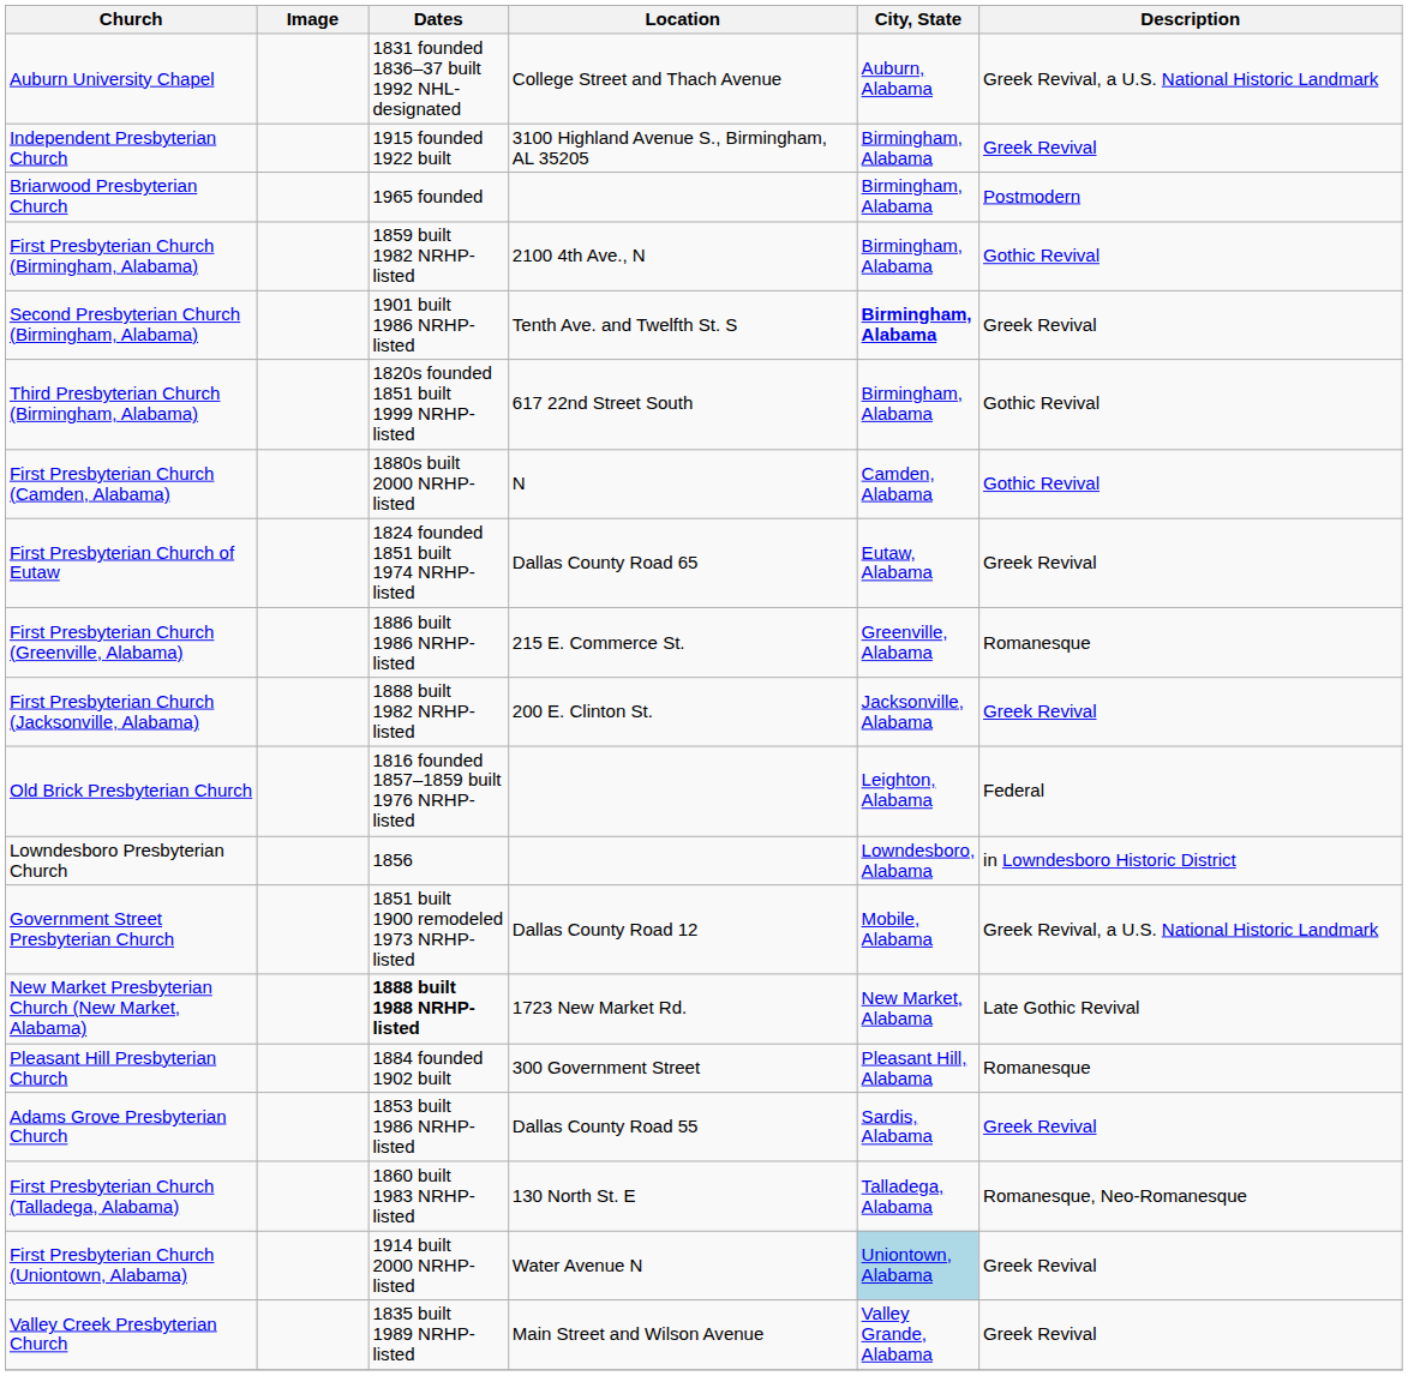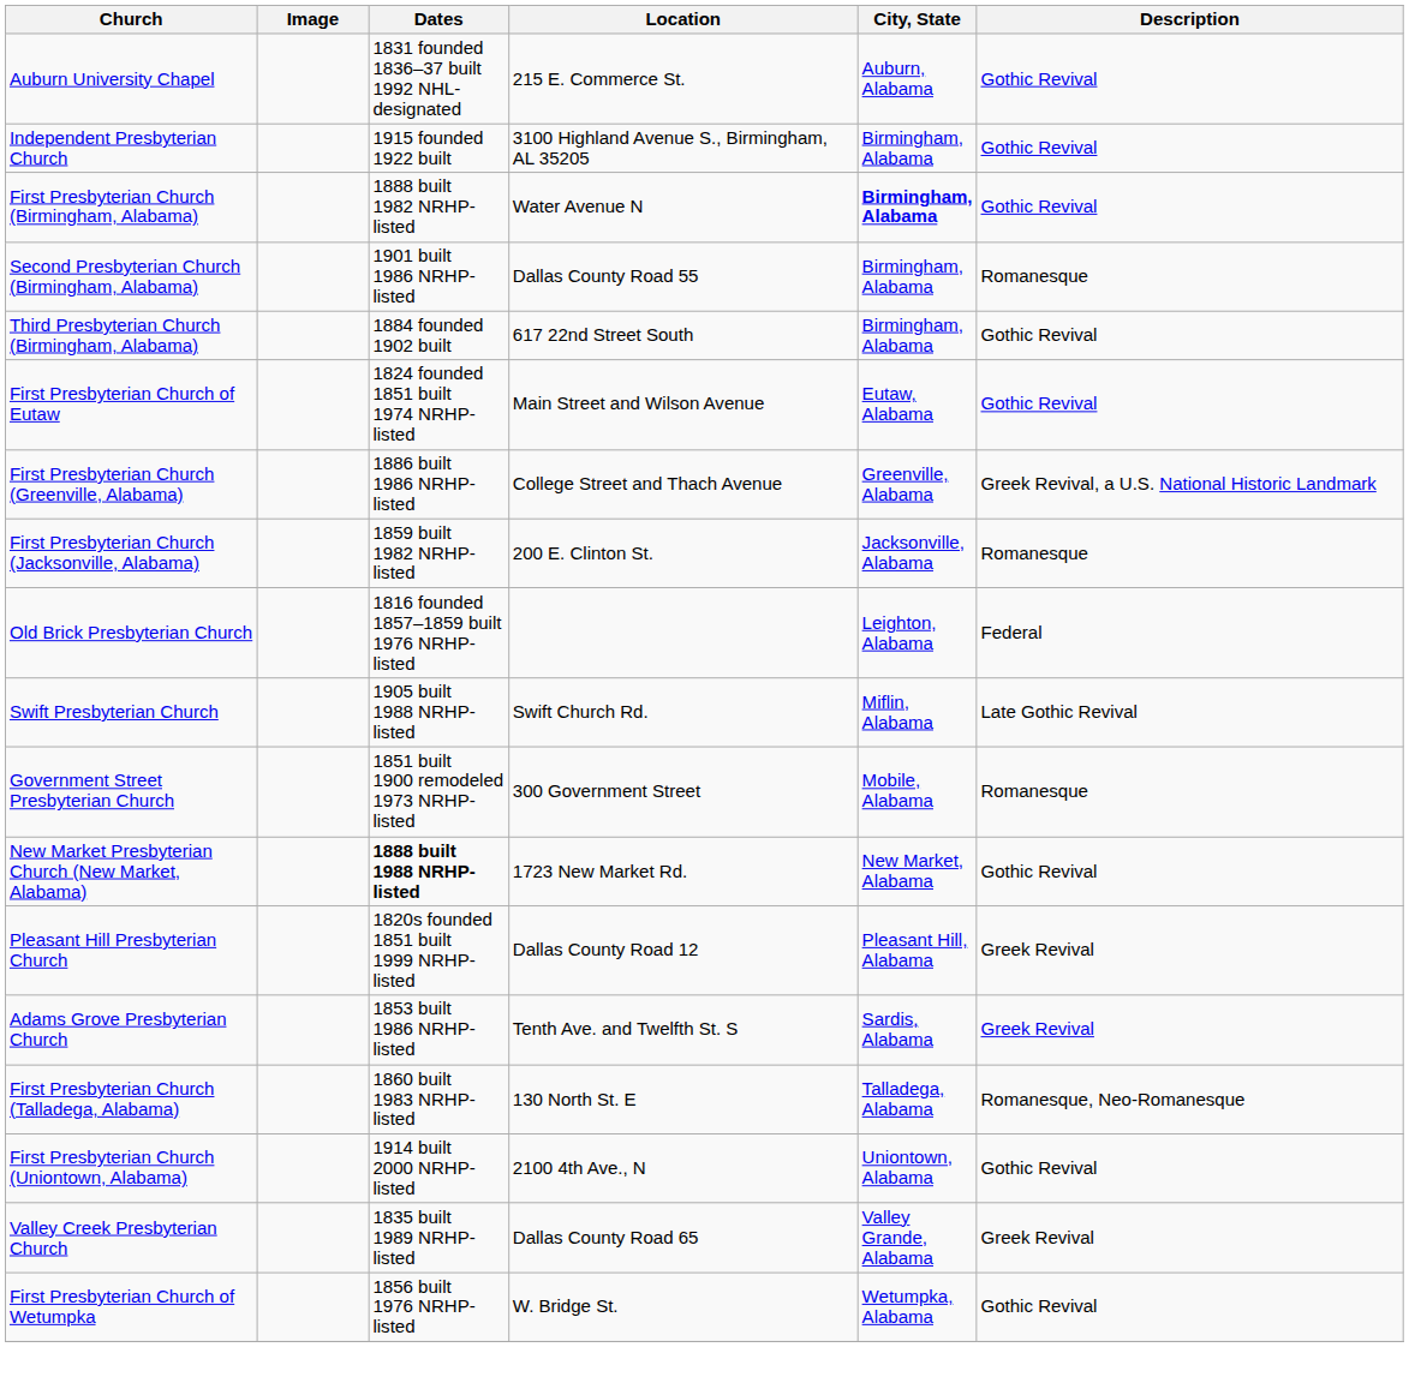Auburn University Chapel | Location: College Street and Thach Avenue -> 215 E. Commerce St.
Auburn University Chapel | Description: Greek Revival, a U.S. National Historic Landmark -> Gothic Revival
Independent Presbyterian Church | Description: Greek Revival -> Gothic Revival
- row: Briarwood Presbyterian Church | 1965 founded | Birmingham, Alabama | Postmodern
First Presbyterian Church (Birmingham, Alabama) | Dates: 1859 built 1982 NRHP-listed -> 1888 built 1982 NRHP-listed
First Presbyterian Church (Birmingham, Alabama) | Location: 2100 4th Ave., N -> Water Avenue N
First Presbyterian Church (Birmingham, Alabama) | City, State: normal -> bold
Second Presbyterian Church (Birmingham, Alabama) | Location: Tenth Ave. and Twelfth St. S -> Dallas County Road 55
Second Presbyterian Church (Birmingham, Alabama) | City, State: bold -> normal
Second Presbyterian Church (Birmingham, Alabama) | Description: Greek Revival -> Romanesque
Third Presbyterian Church (Birmingham, Alabama) | Dates: 1820s founded 1851 built 1999 NRHP-listed -> 1884 founded 1902 built
- row: First Presbyterian Church (Camden, Alabama) | 1880s built 2000 NRHP-listed | N | Camden, Alabama | Gothic Revival
First Presbyterian Church of Eutaw | Location: Dallas County Road 65 -> Main Street and Wilson Avenue
First Presbyterian Church of Eutaw | Description: Greek Revival -> Gothic Revival
First Presbyterian Church (Greenville, Alabama) | Location: 215 E. Commerce St. -> College Street and Thach Avenue
First Presbyterian Church (Greenville, Alabama) | Description: Romanesque -> Greek Revival, a U.S. National Historic Landmark
First Presbyterian Church (Jacksonville, Alabama) | Dates: 1888 built 1982 NRHP-listed -> 1859 built 1982 NRHP-listed
First Presbyterian Church (Jacksonville, Alabama) | Description: Greek Revival -> Romanesque
- row: Lowndesboro Presbyterian Church | 1856 | Lowndesboro, Alabama | in Lowndesboro Historic District
+ row: Swift Presbyterian Church | 1905 built 1988 NRHP-listed | Swift Church Rd. | Miflin, Alabama | Late Gothic Revival
Government Street Presbyterian Church | Location: Dallas County Road 12 -> 300 Government Street
Government Street Presbyterian Church | Description: Greek Revival, a U.S. National Historic Landmark -> Romanesque
New Market Presbyterian Church (New Market, Alabama) | Description: Late Gothic Revival -> Gothic Revival
Pleasant Hill Presbyterian Church | Dates: 1884 founded 1902 built -> 1820s founded 1851 built 1999 NRHP-listed
Pleasant Hill Presbyterian Church | Location: 300 Government Street -> Dallas County Road 12
Pleasant Hill Presbyterian Church | Description: Romanesque -> Greek Revival
Adams Grove Presbyterian Church | Location: Dallas County Road 55 -> Tenth Ave. and Twelfth St. S
First Presbyterian Church (Uniontown, Alabama) | Location: Water Avenue N -> 2100 4th Ave., N
First Presbyterian Church (Uniontown, Alabama) | City, State: lightblue background -> no background
First Presbyterian Church (Uniontown, Alabama) | Description: Greek Revival -> Gothic Revival
Valley Creek Presbyterian Church | Location: Main Street and Wilson Avenue -> Dallas County Road 65
+ row: First Presbyterian Church of Wetumpka | 1856 built 1976 NRHP-listed | W. Bridge St. | Wetumpka, Alabama | Gothic Revival
